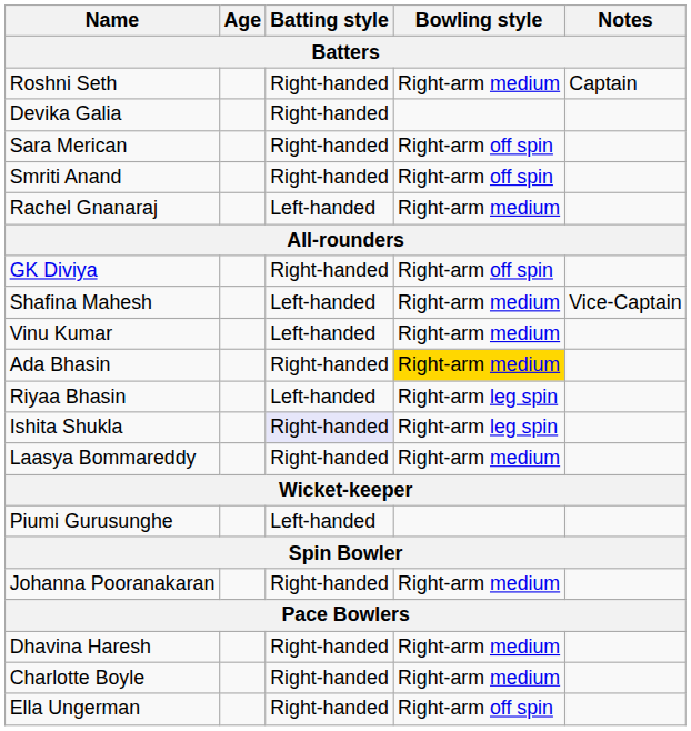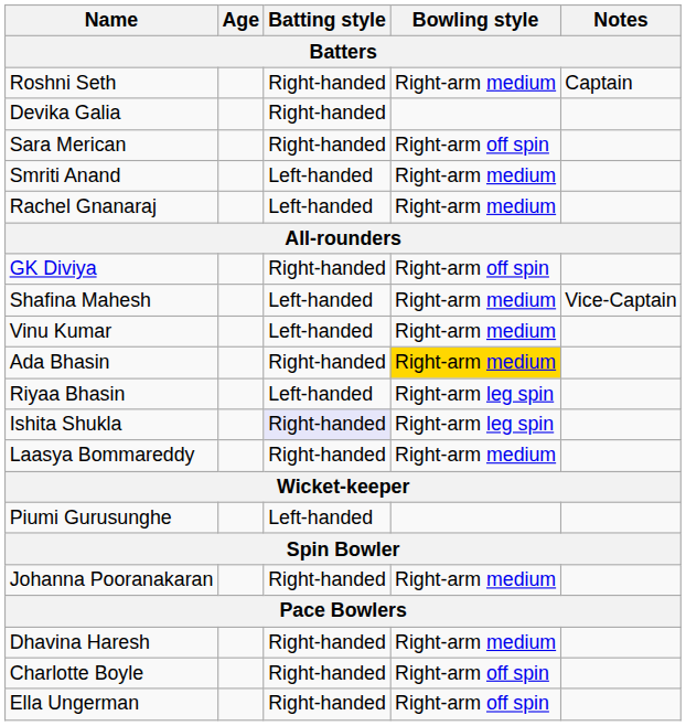Smriti Anand | Batting style: Right-handed -> Left-handed
Smriti Anand | Bowling style: Right-arm off spin -> Right-arm medium
Charlotte Boyle | Bowling style: Right-arm medium -> Right-arm off spin
